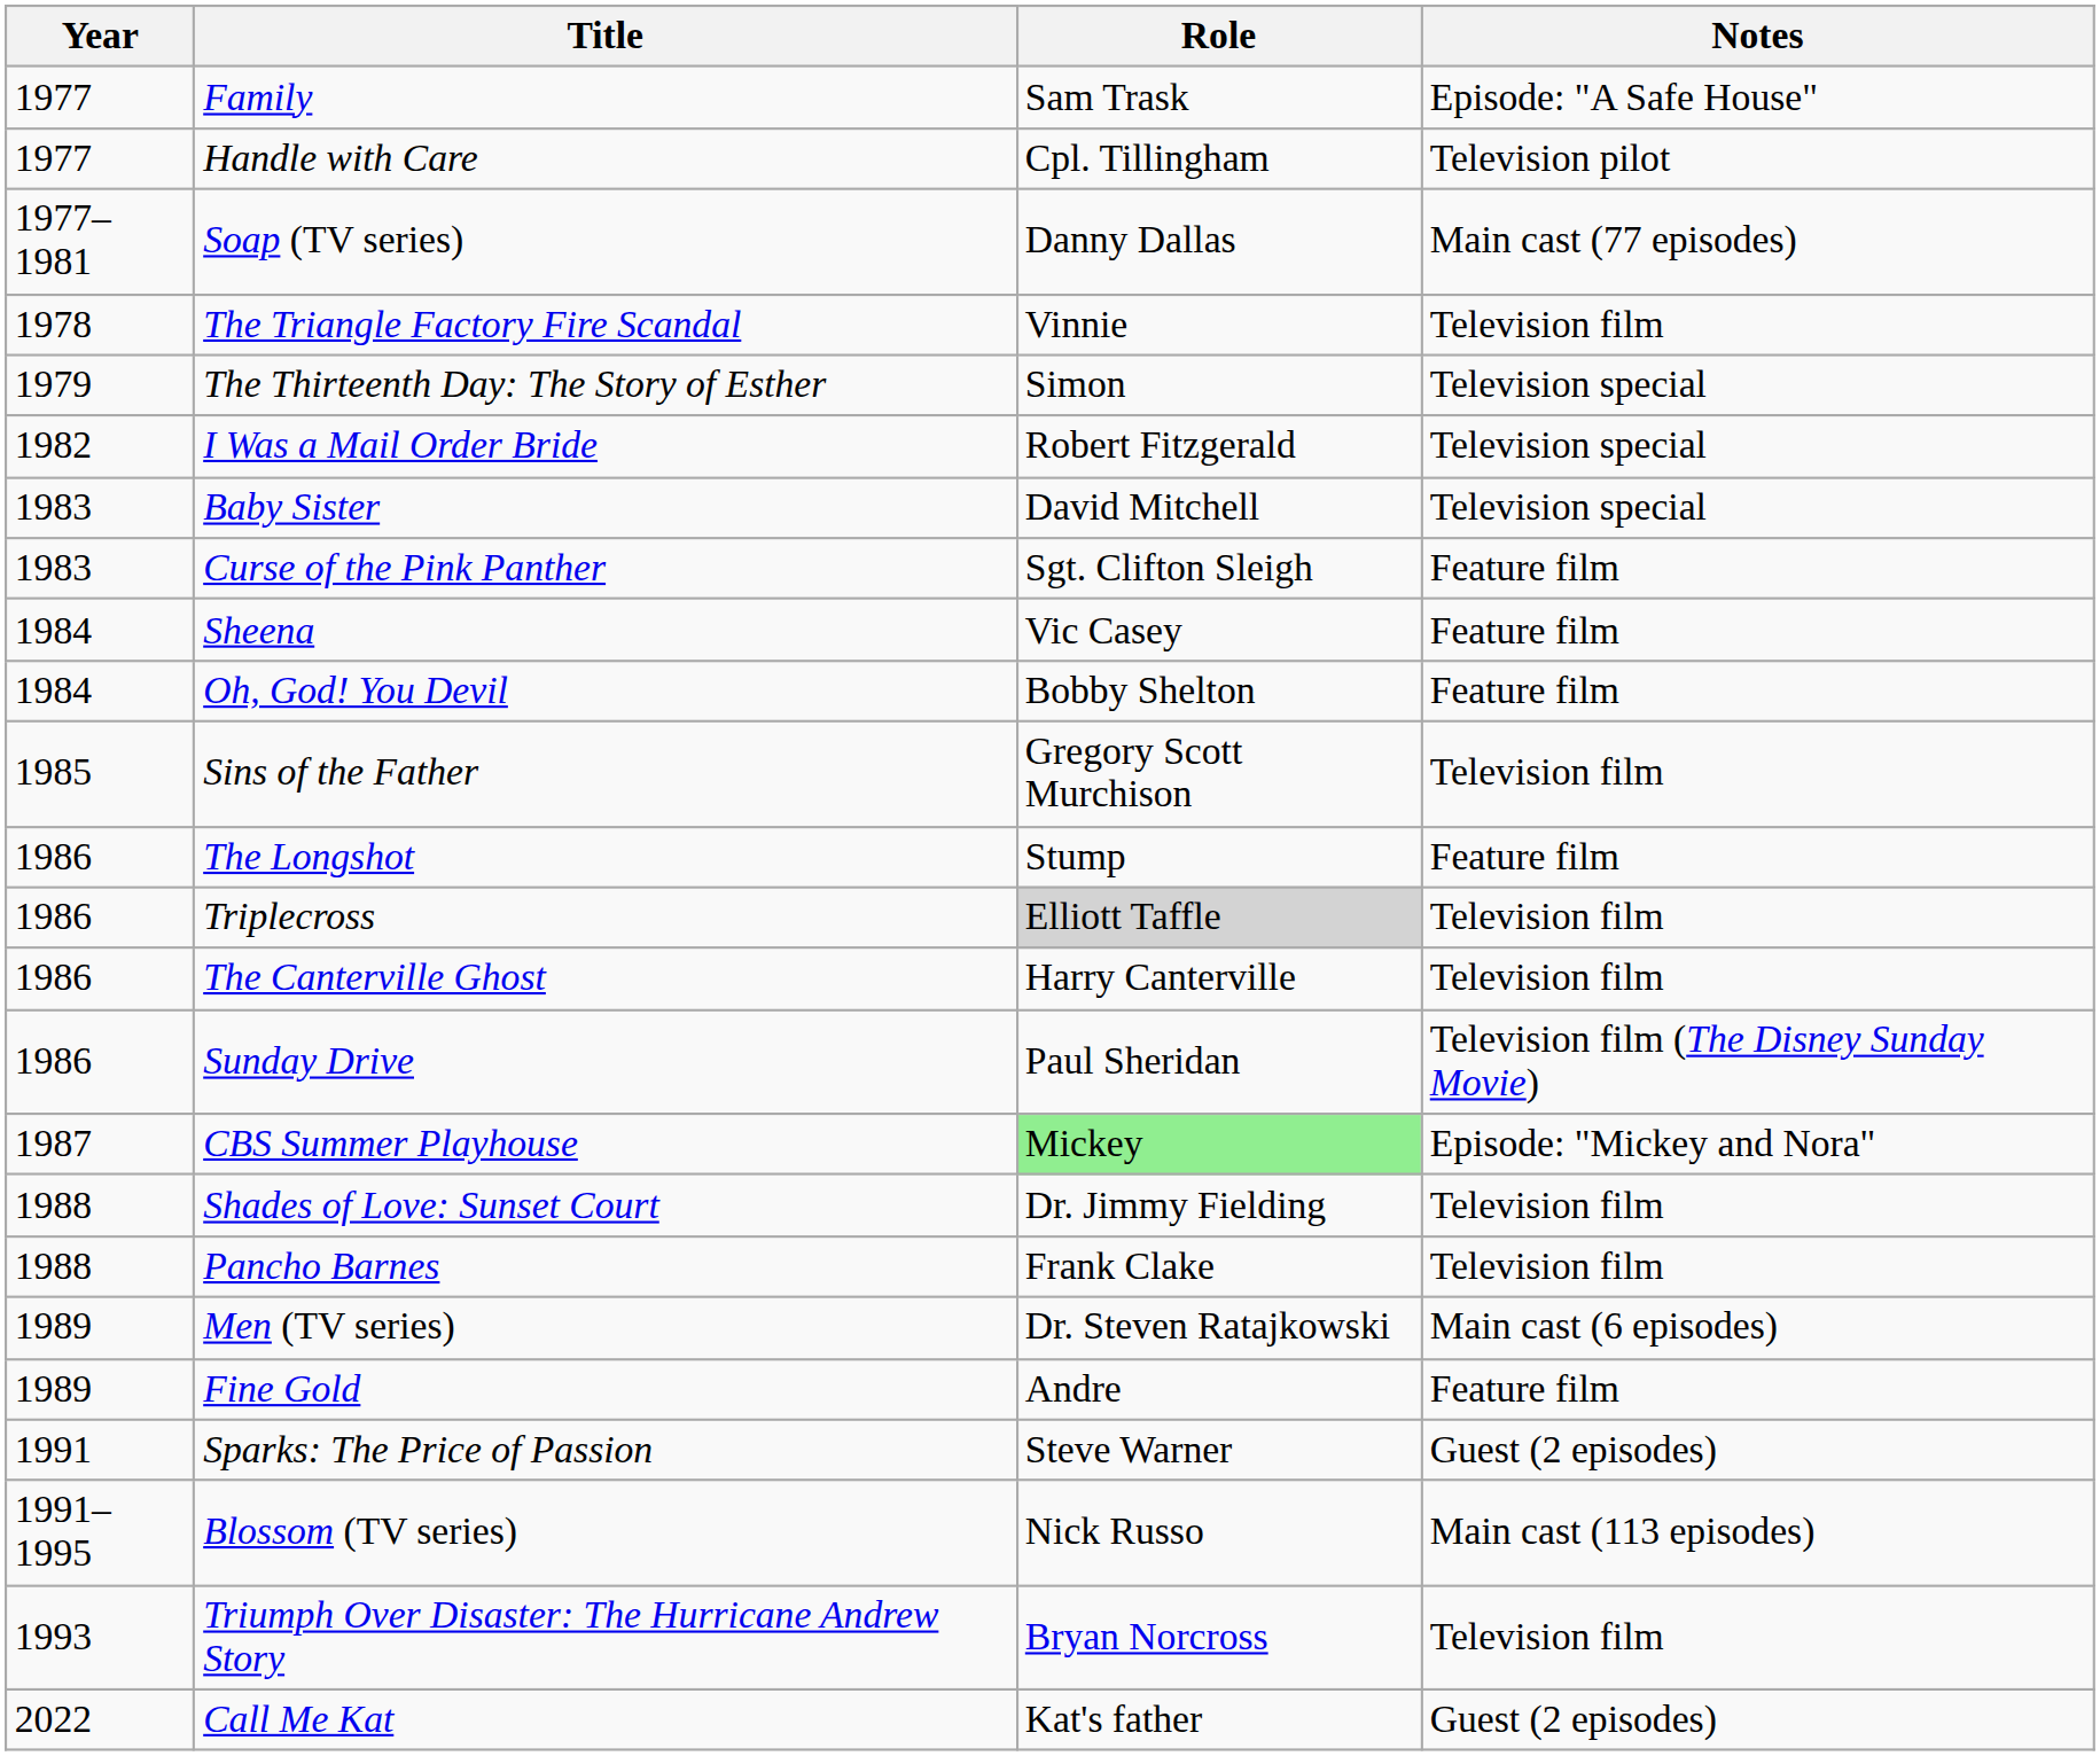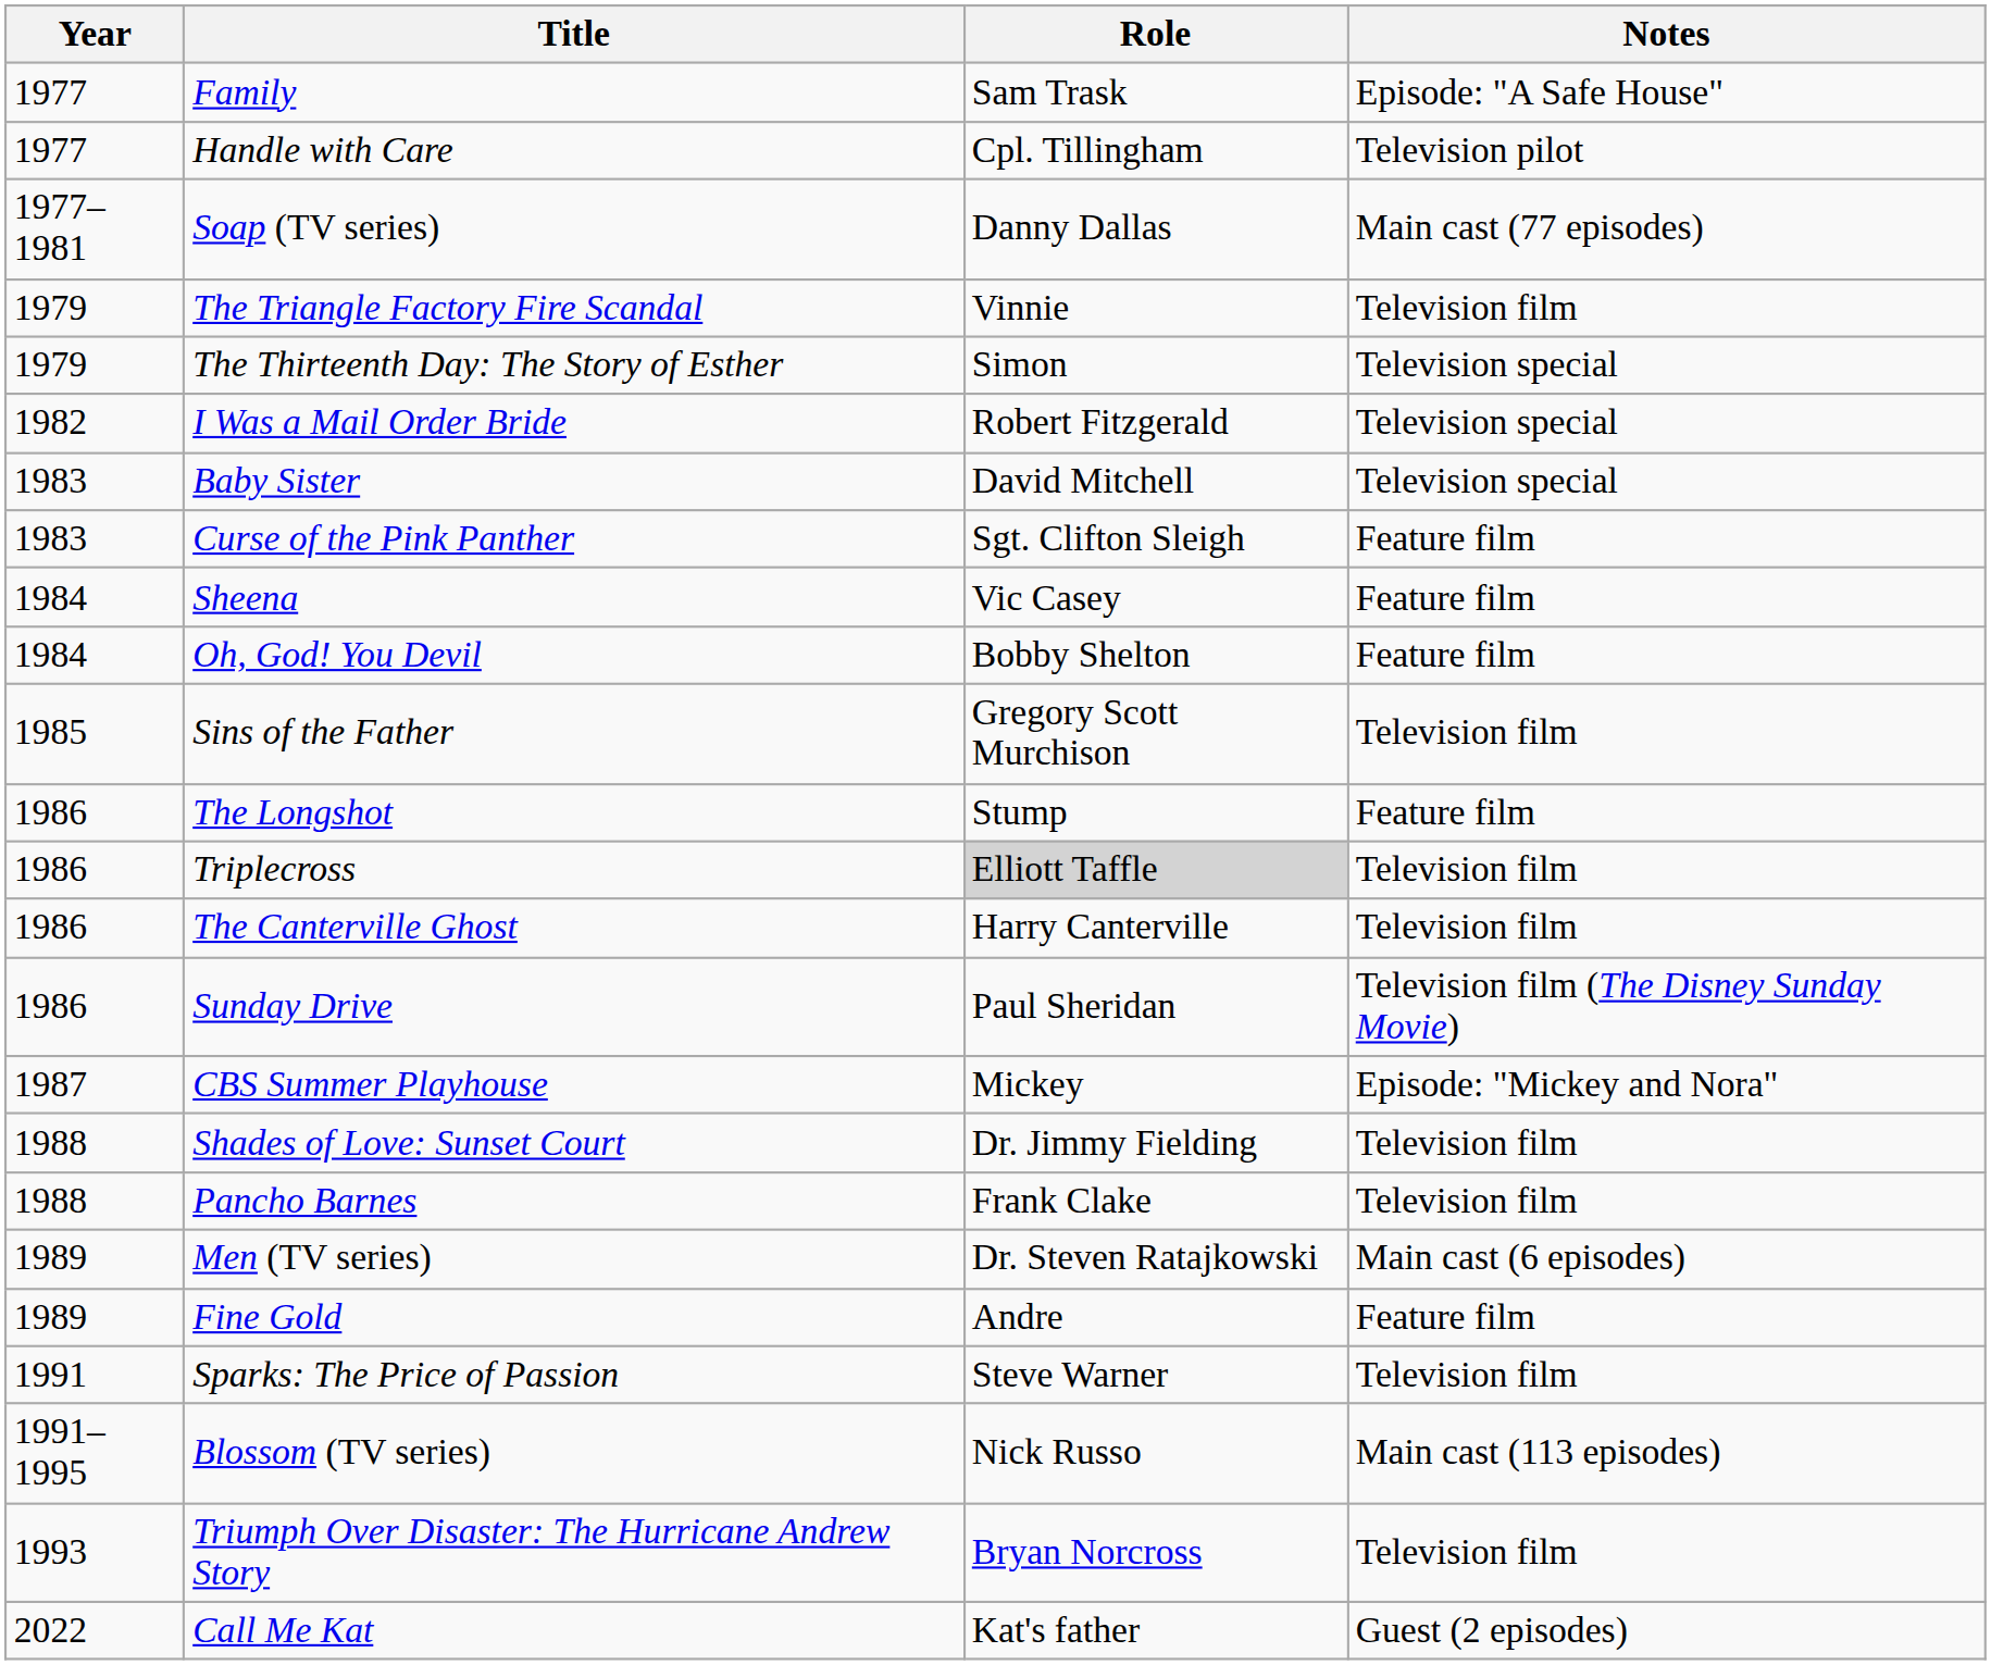The Triangle Factory Fire Scandal | Year: 1978 -> 1979
CBS Summer Playhouse | Role: lightgreen background -> no background
Sparks: The Price of Passion | Notes: Guest (2 episodes) -> Television film
